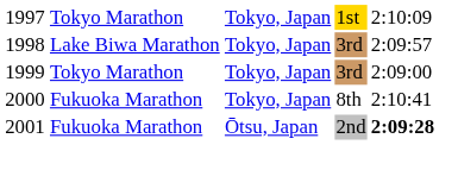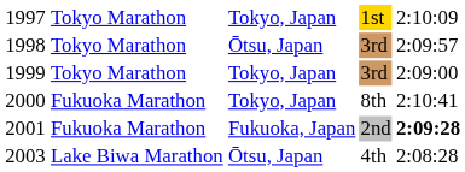1998 | column 2: Lake Biwa Marathon -> Tokyo Marathon
1998 | column 3: Tokyo, Japan -> Ōtsu, Japan
2001 | column 3: Ōtsu, Japan -> Fukuoka, Japan
+ row: 2003 | Lake Biwa Marathon | Ōtsu, Japan | 4th | 2:08:28
